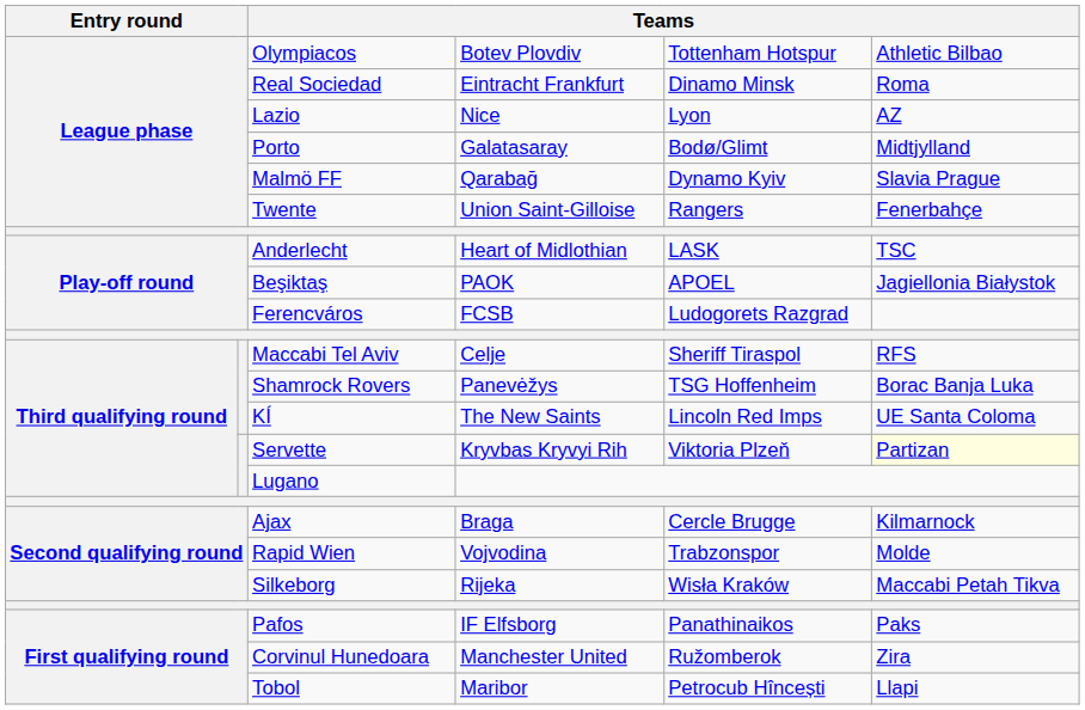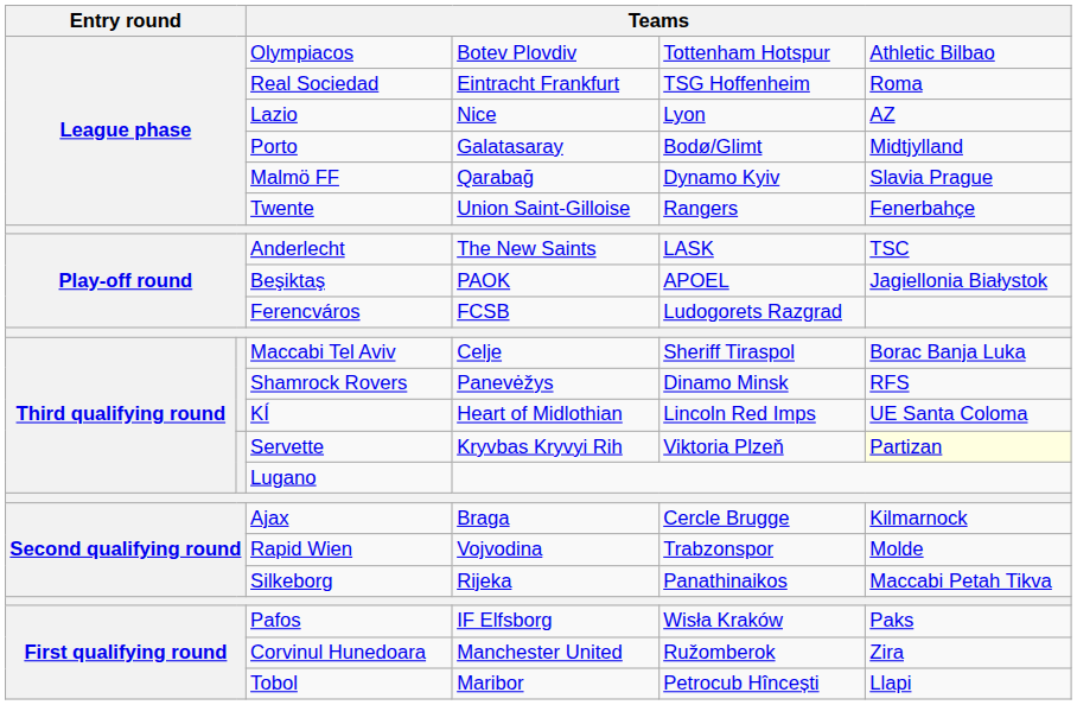Real Sociedad | column 5: Dinamo Minsk -> TSG Hoffenheim
Anderlecht | column 4: Heart of Midlothian -> The New Saints
Maccabi Tel Aviv | column 6: RFS -> Borac Banja Luka
Shamrock Rovers | column 5: TSG Hoffenheim -> Dinamo Minsk
Shamrock Rovers | column 6: Borac Banja Luka -> RFS
KÍ | column 4: The New Saints -> Heart of Midlothian
Silkeborg | column 5: Wisła Kraków -> Panathinaikos
Pafos | column 5: Panathinaikos -> Wisła Kraków
